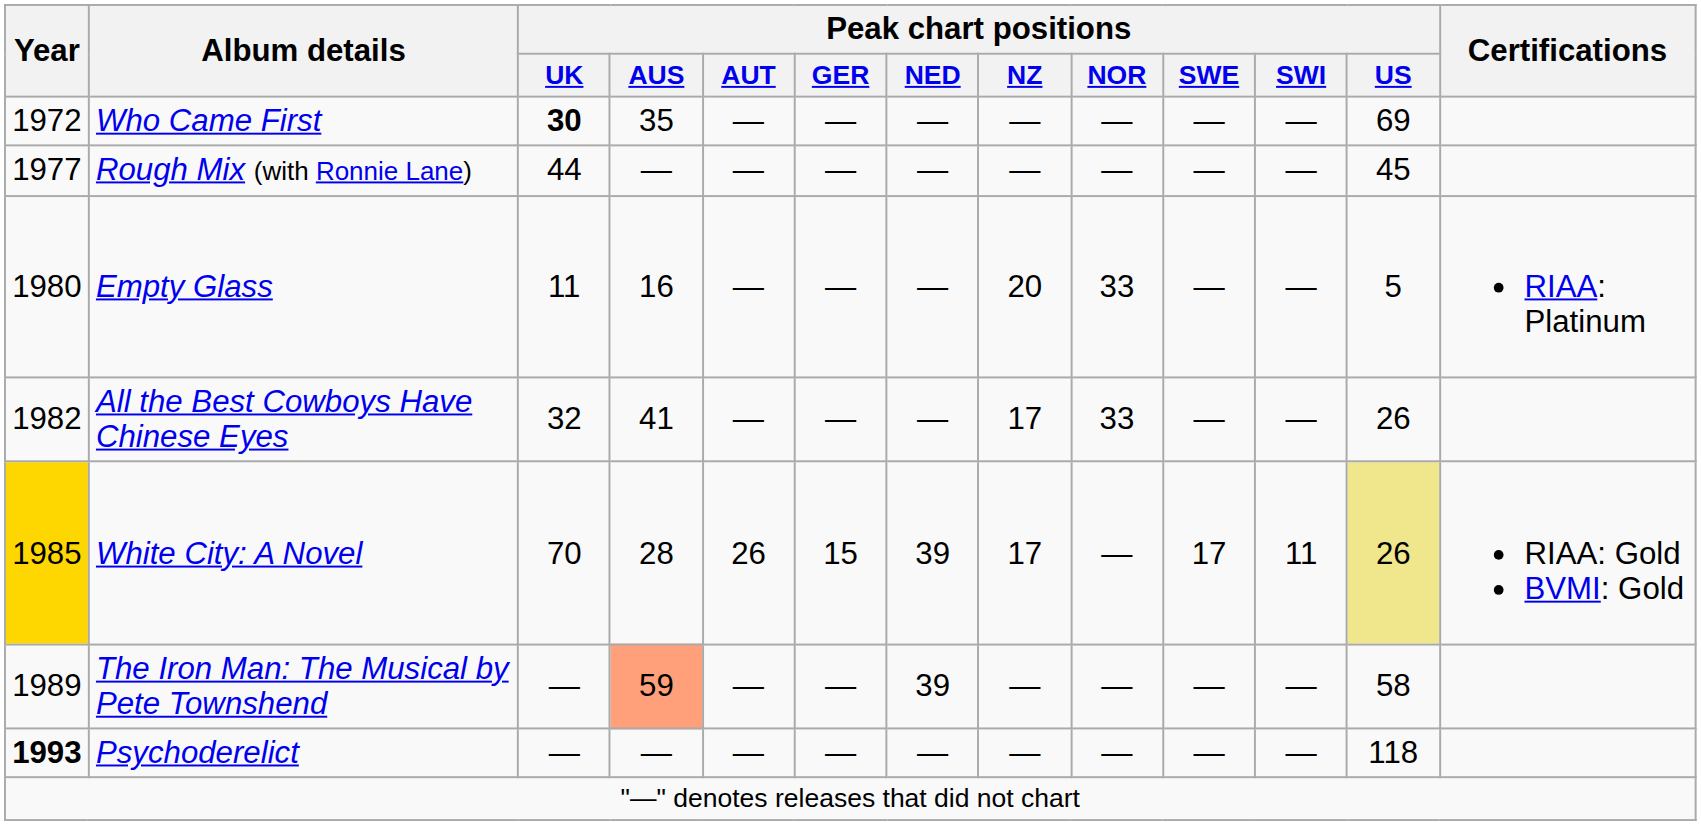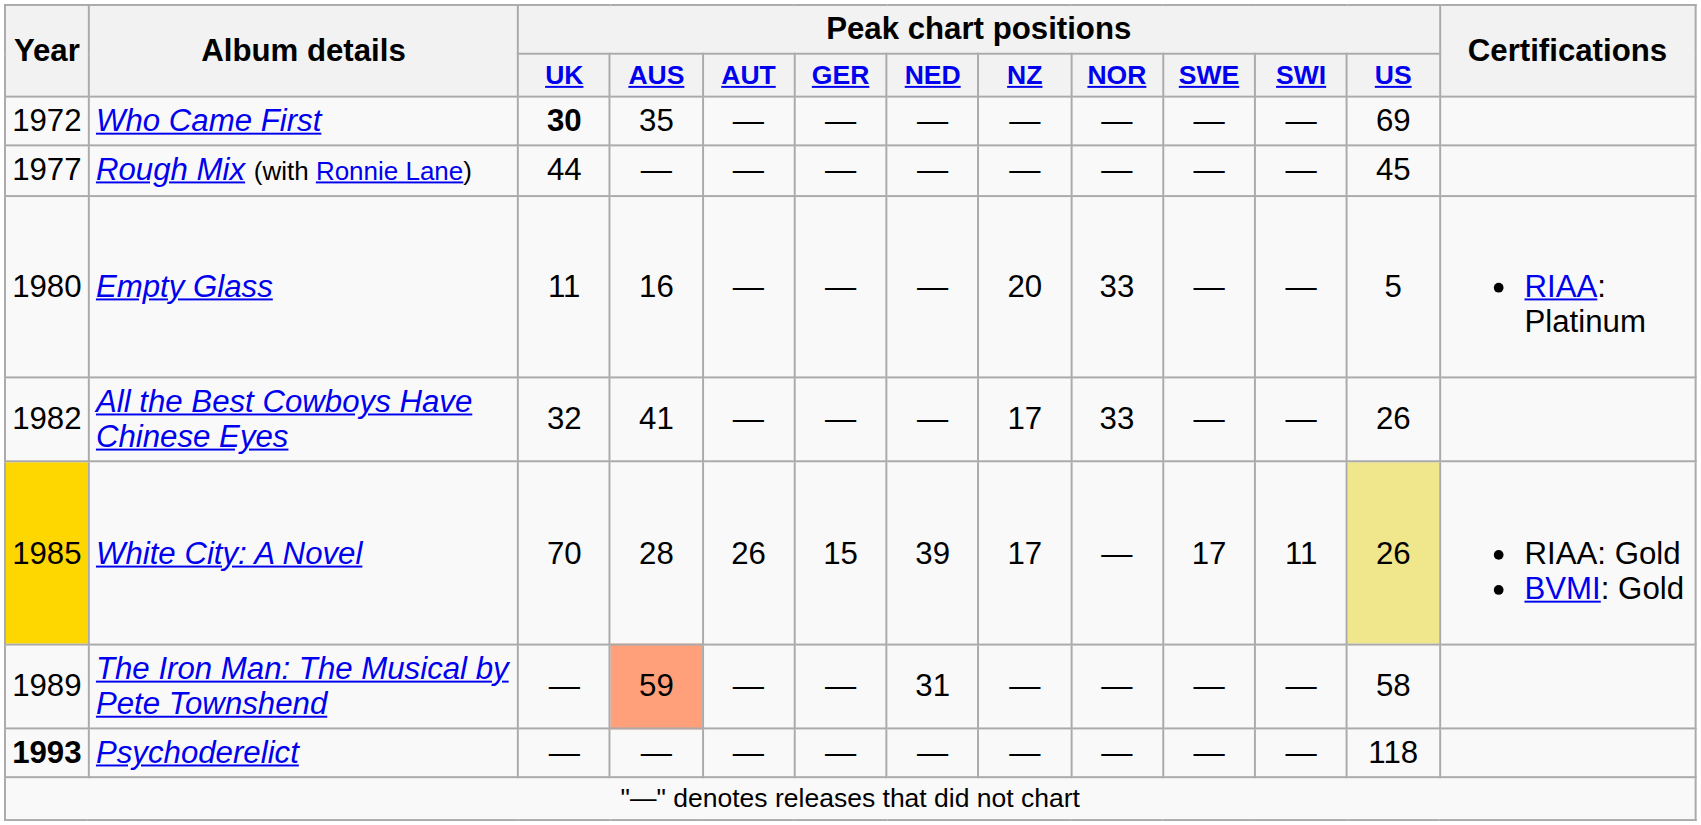The Iron Man: The Musical by Pete Townshend | Peak chart positions / NED: 39 -> 31
